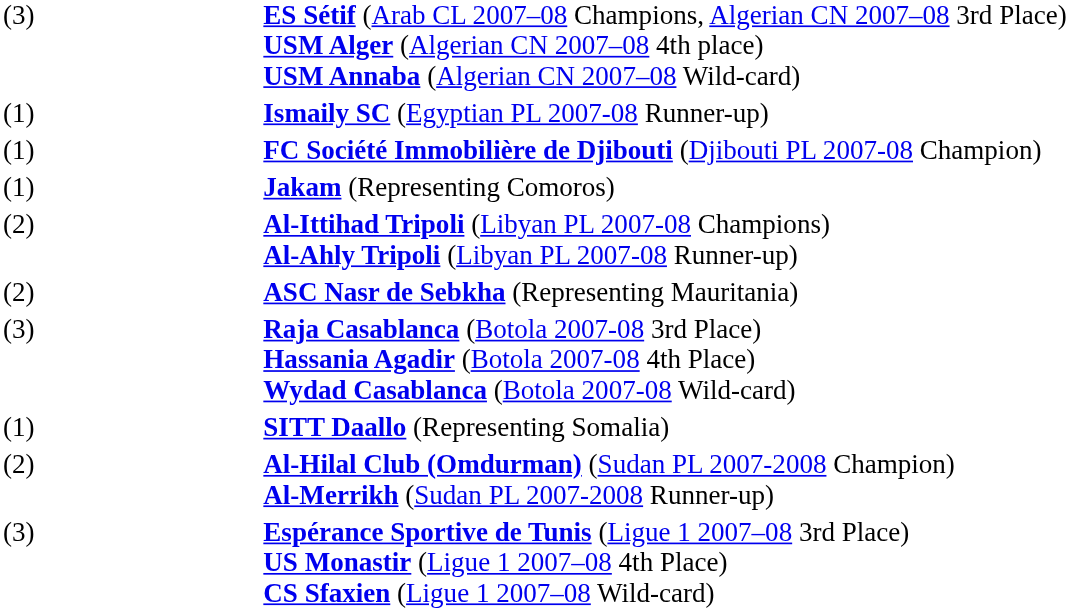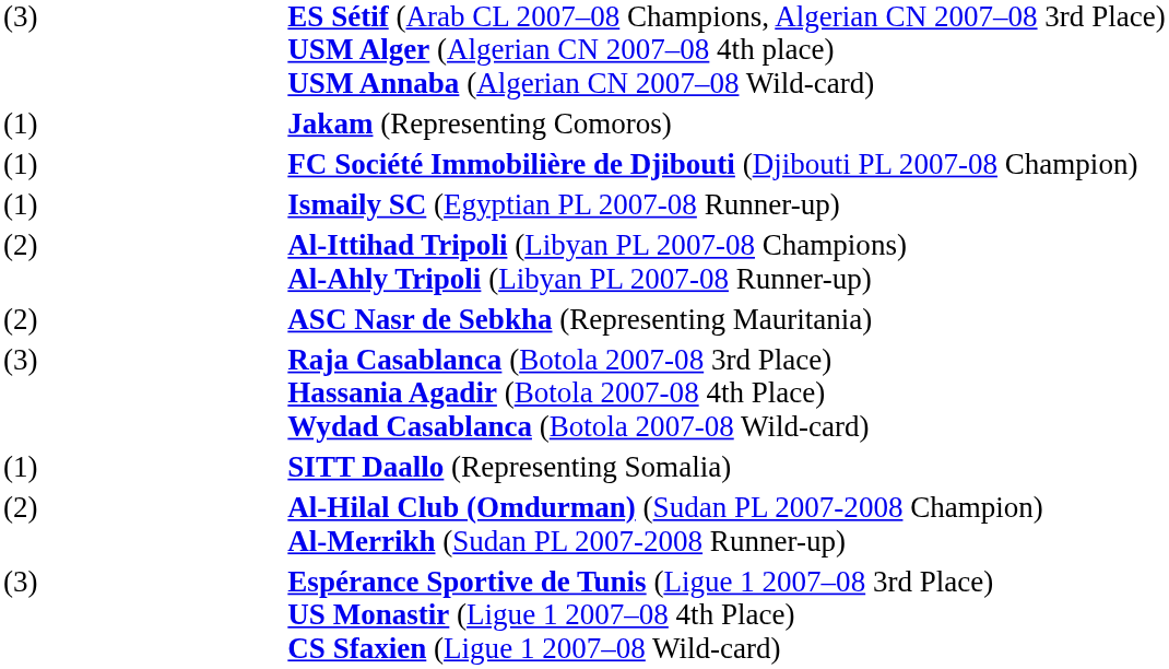rows swapped: Jakam (Representing Comoros) <-> Ismaily SC (Egyptian PL 2007-08 Runner-up)
